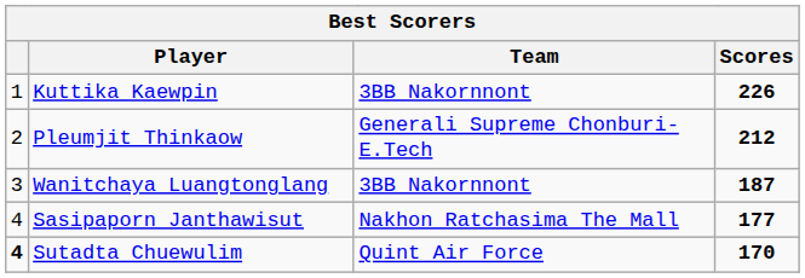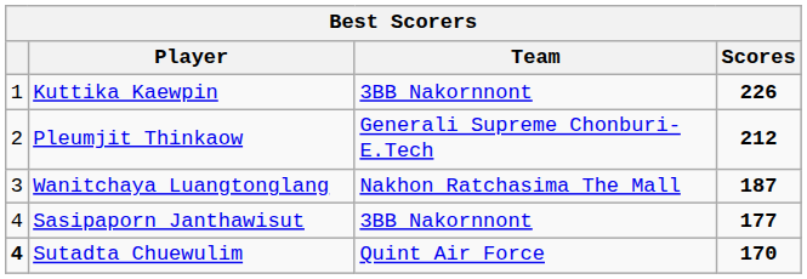Wanitchaya Luangtonglang | Team: 3BB Nakornnont -> Nakhon Ratchasima The Mall
Sasipaporn Janthawisut | Team: Nakhon Ratchasima The Mall -> 3BB Nakornnont
